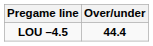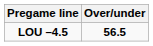LOU –4.5 | Over/under: 44.4 -> 56.5
